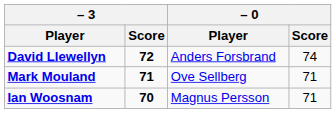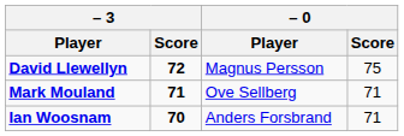David Llewellyn | – 0 / Player: Anders Forsbrand -> Magnus Persson
David Llewellyn | – 0 / Score: 74 -> 75
Ian Woosnam | – 0 / Player: Magnus Persson -> Anders Forsbrand
